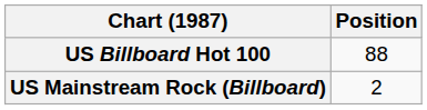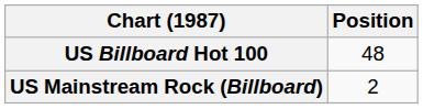US Billboard Hot 100 | Position: 88 -> 48
